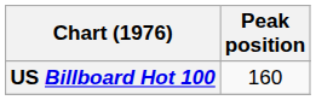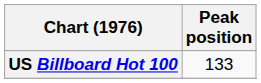US Billboard Hot 100 | Peak position: 160 -> 133
